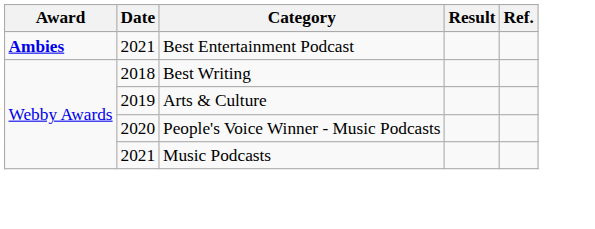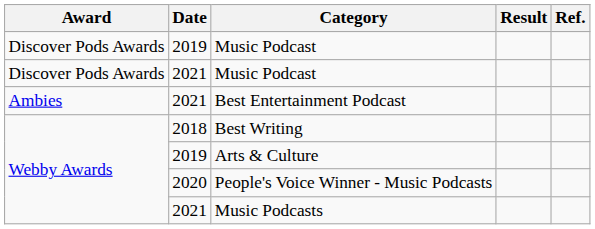+ row: Discover Pods Awards | 2019 | Music Podcast
+ row: Discover Pods Awards | 2021 | Music Podcast
Best Entertainment Podcast | Award: bold -> normal
